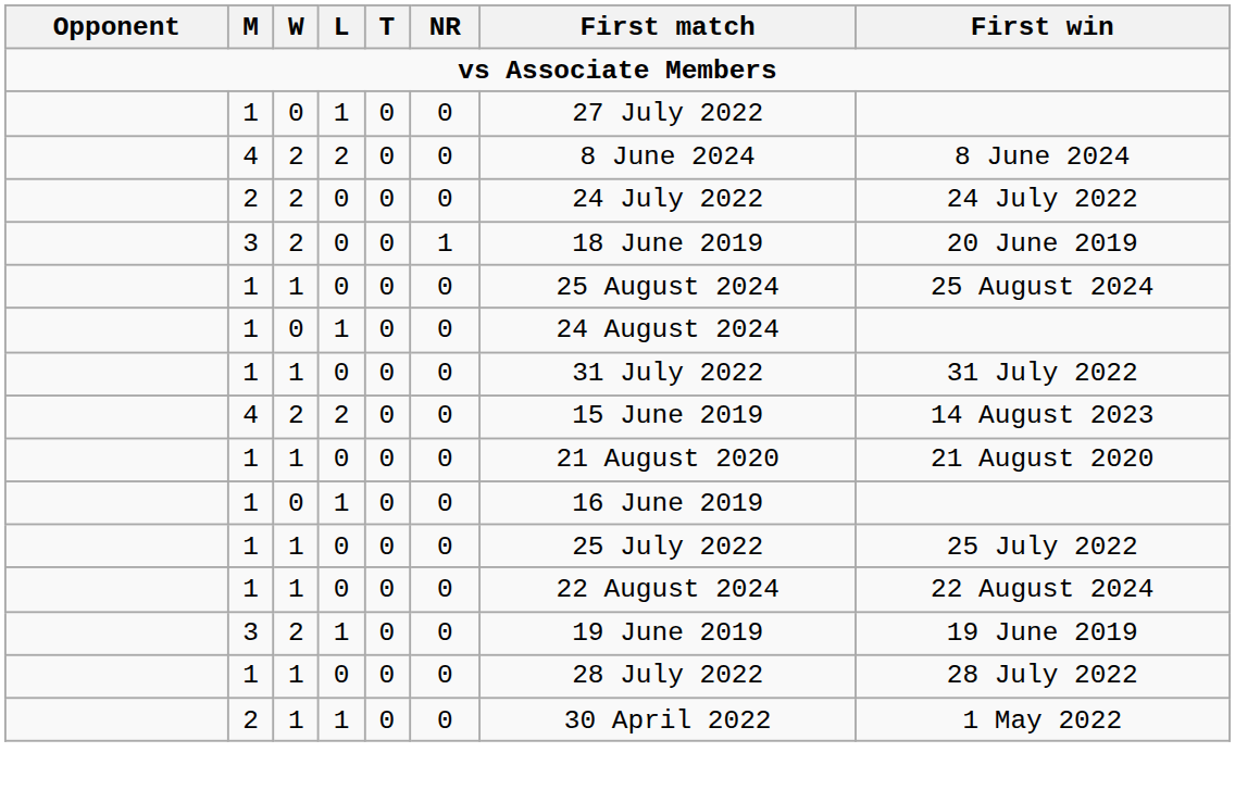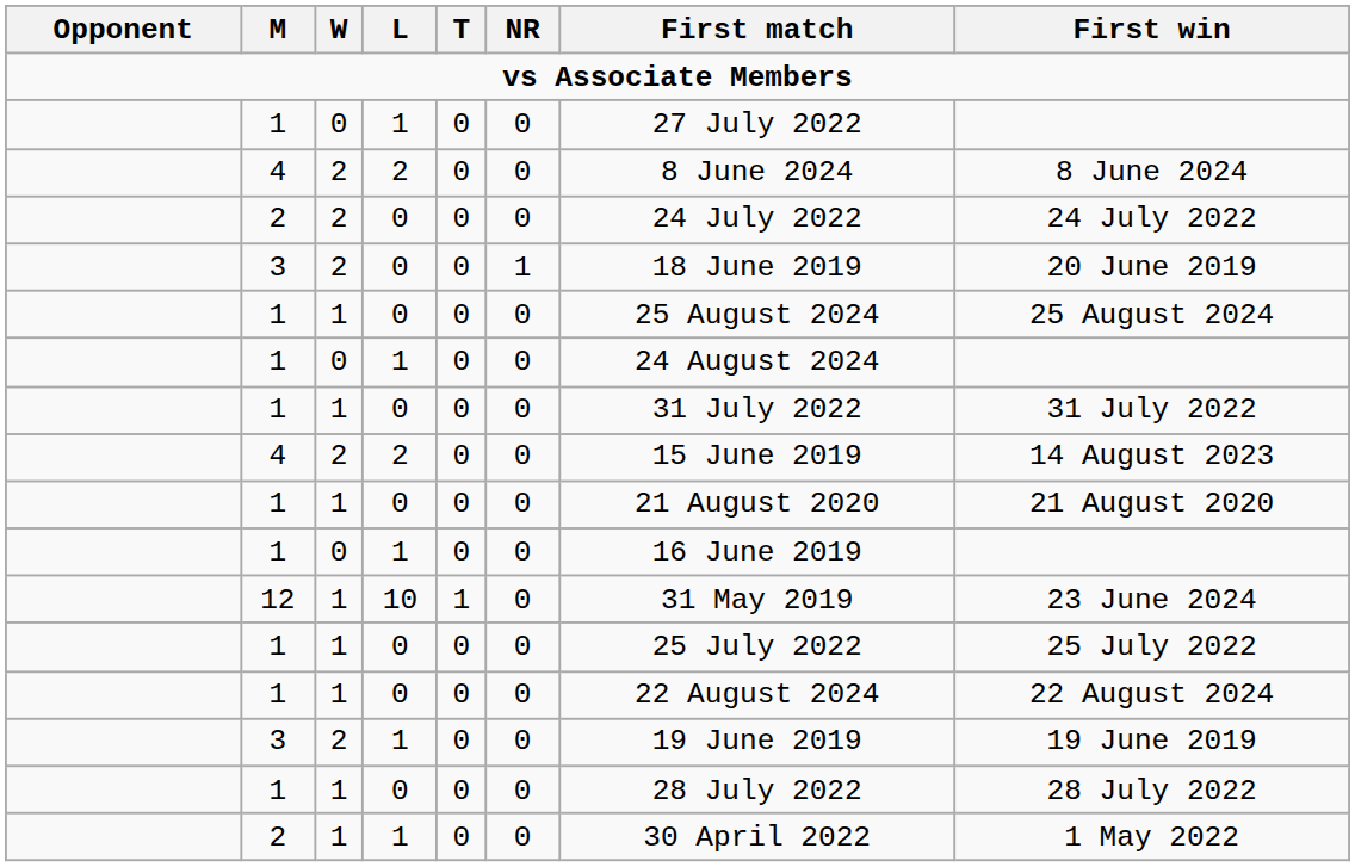+ row: 12 | 1 | 10 | 1 | 0 | 31 May 2019 | 23 June 2024
